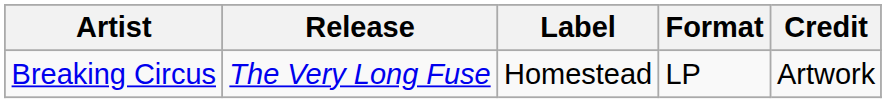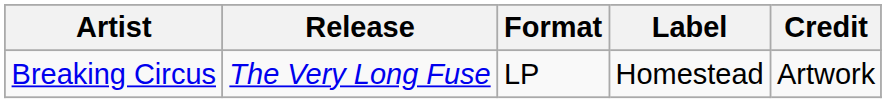columns swapped: Format <-> Label
